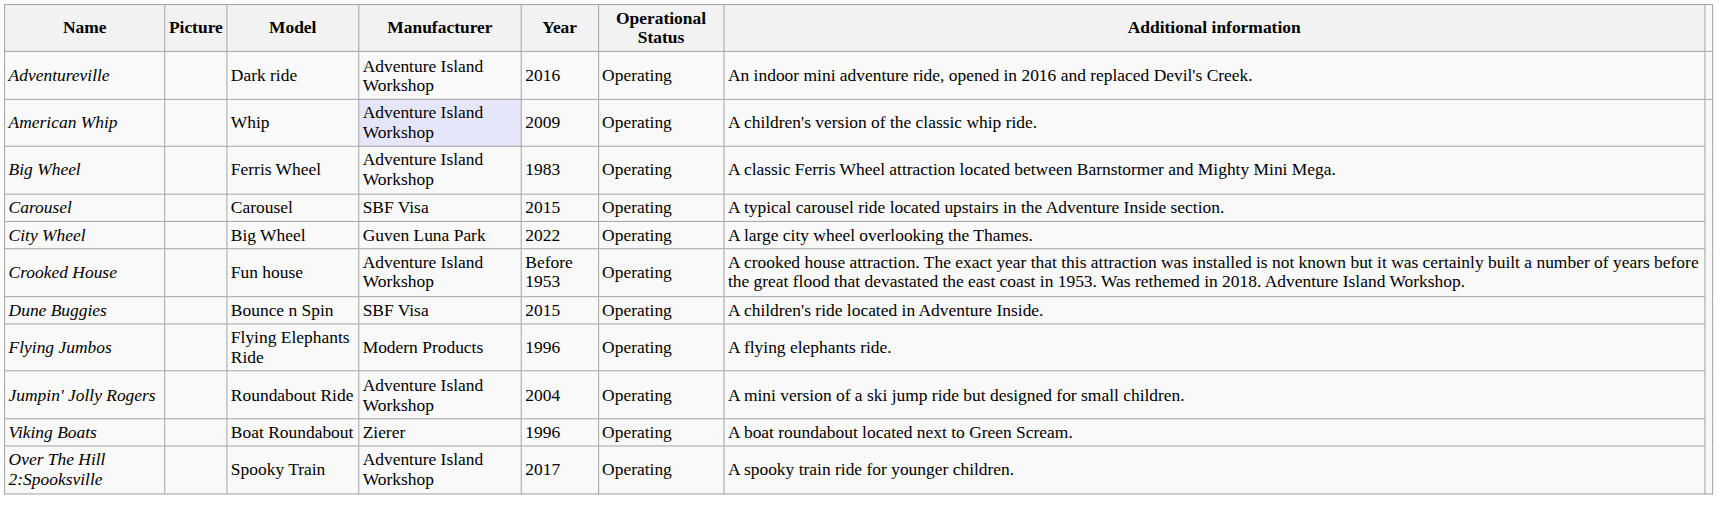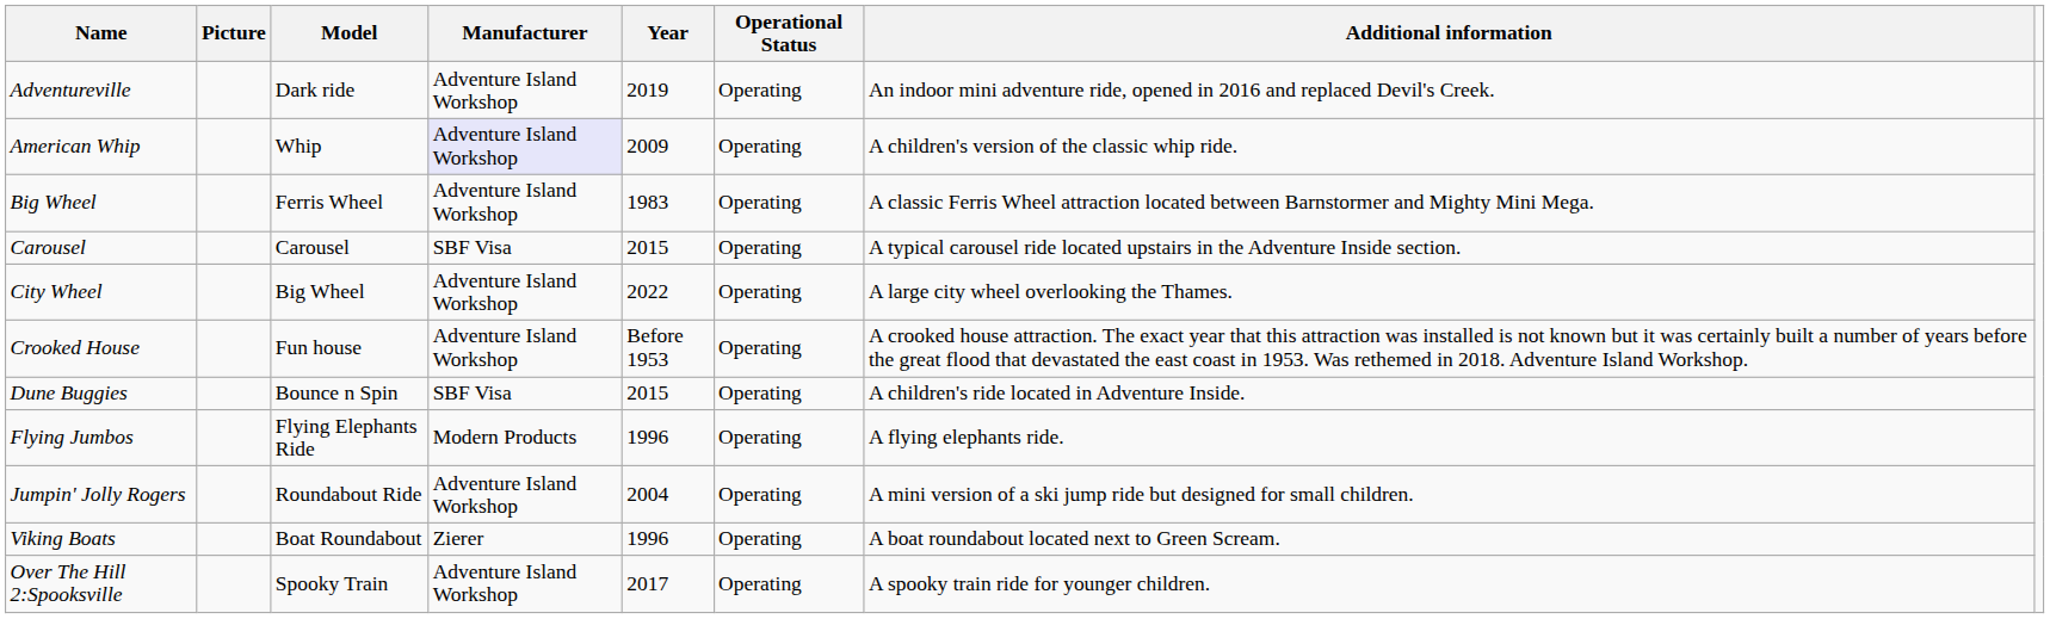Adventureville | Year: 2016 -> 2019
City Wheel | Manufacturer: Guven Luna Park -> Adventure Island Workshop
